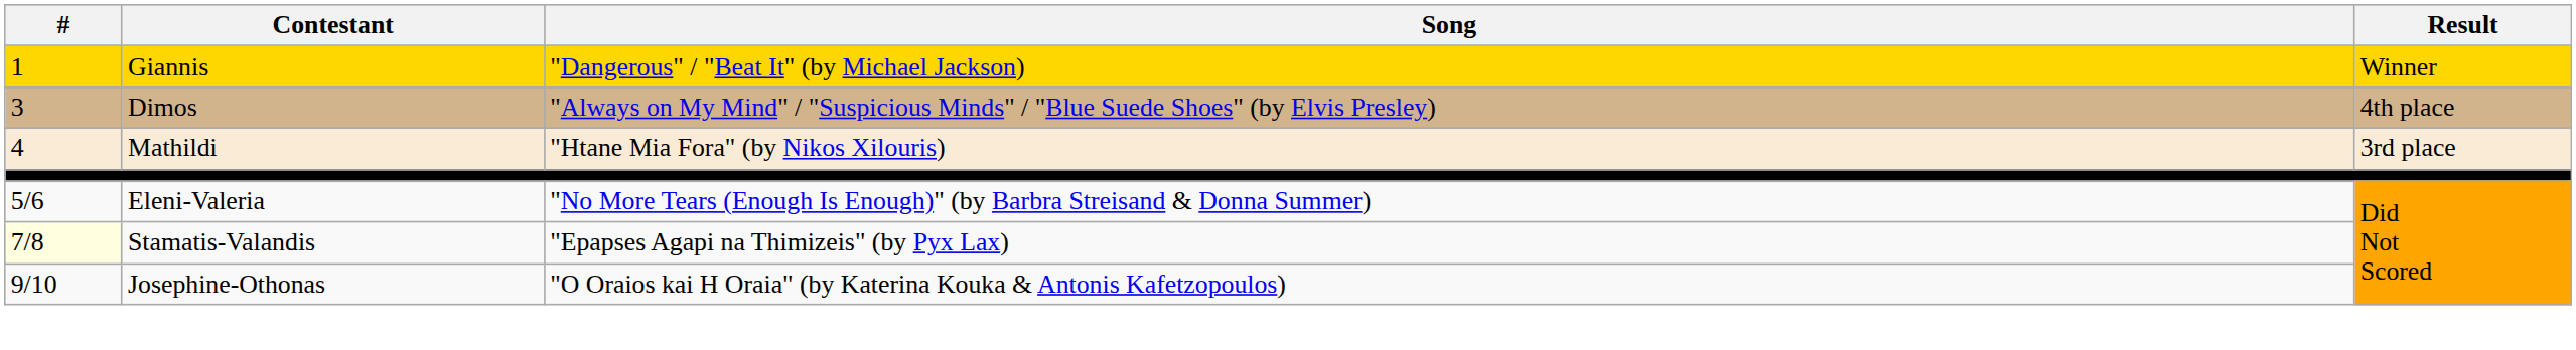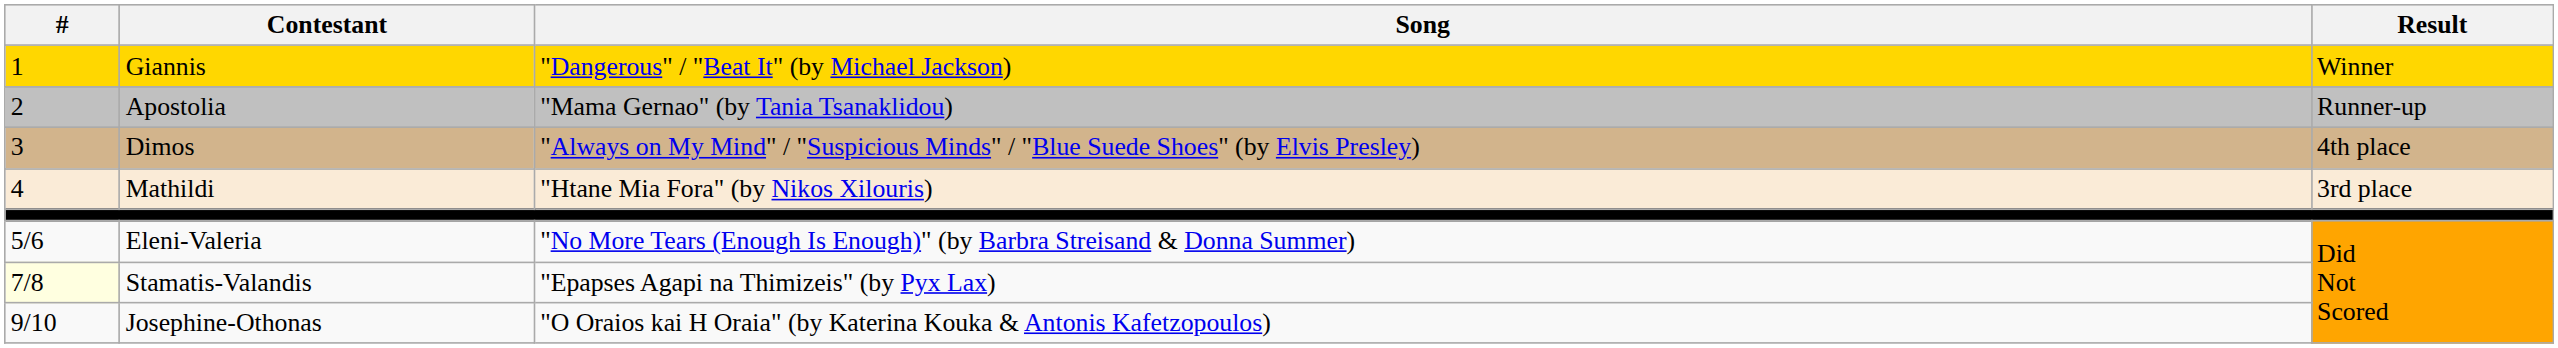+ row: 2 | Apostolia | "Mama Gernao" (by Tania Tsanaklidou) | Runner-up
